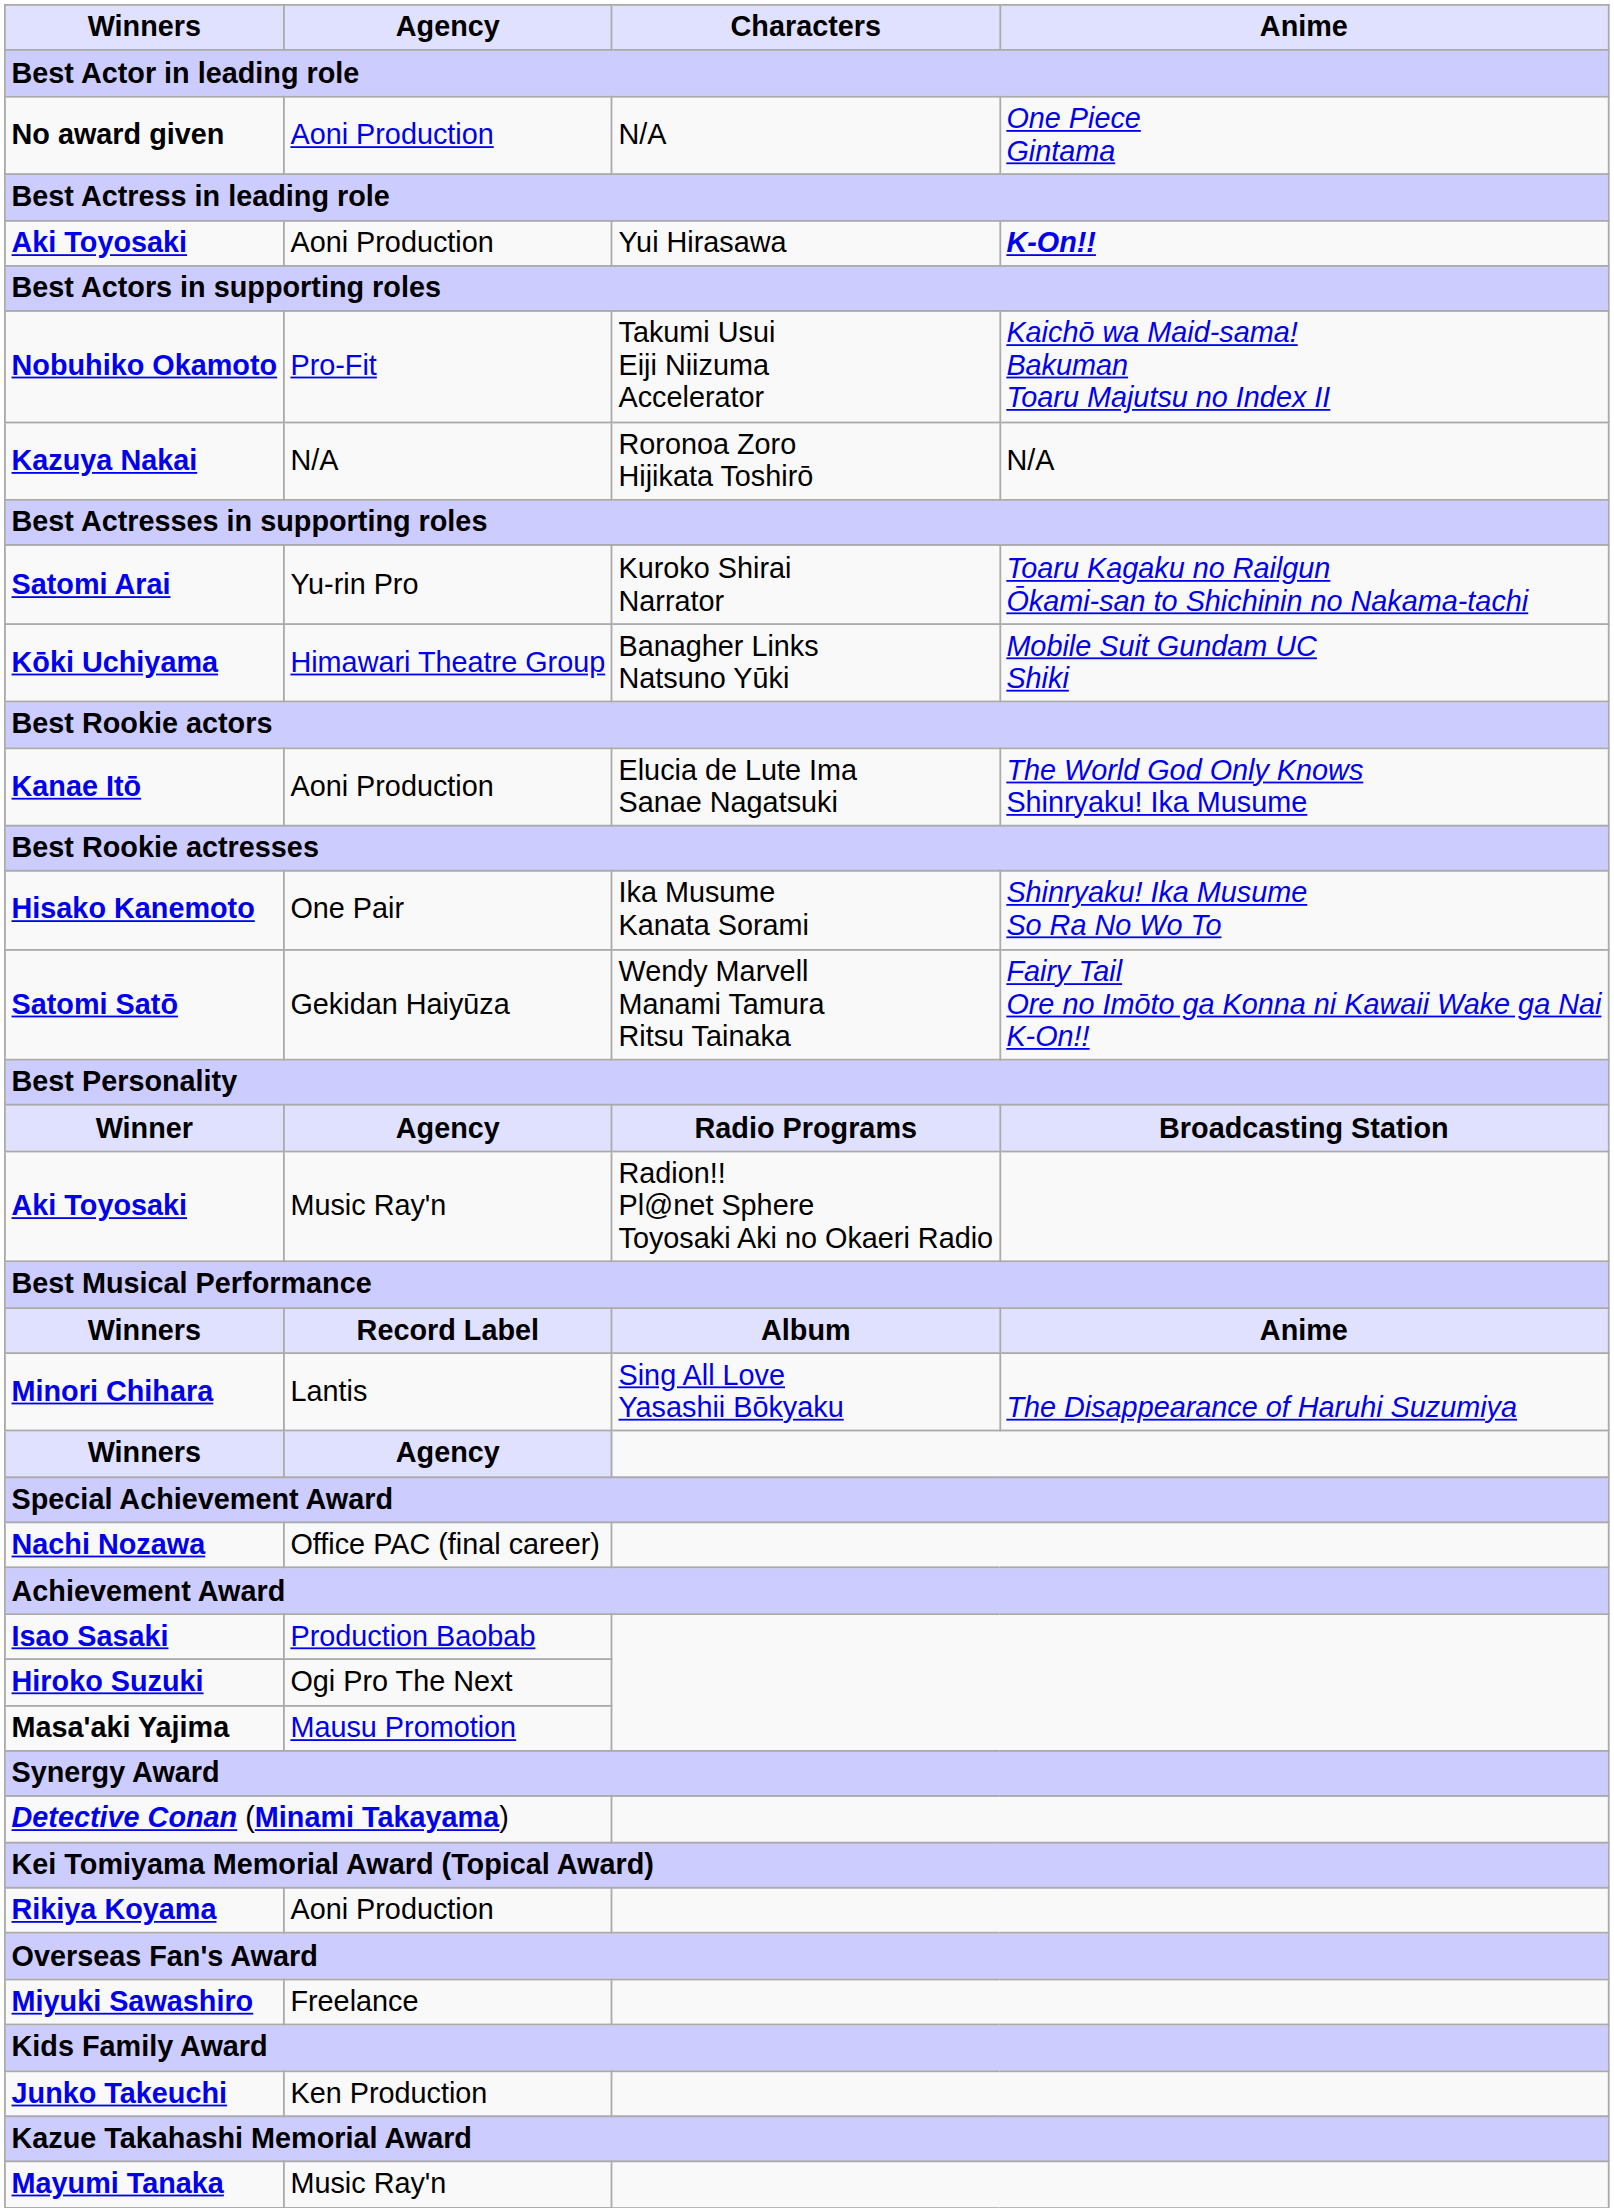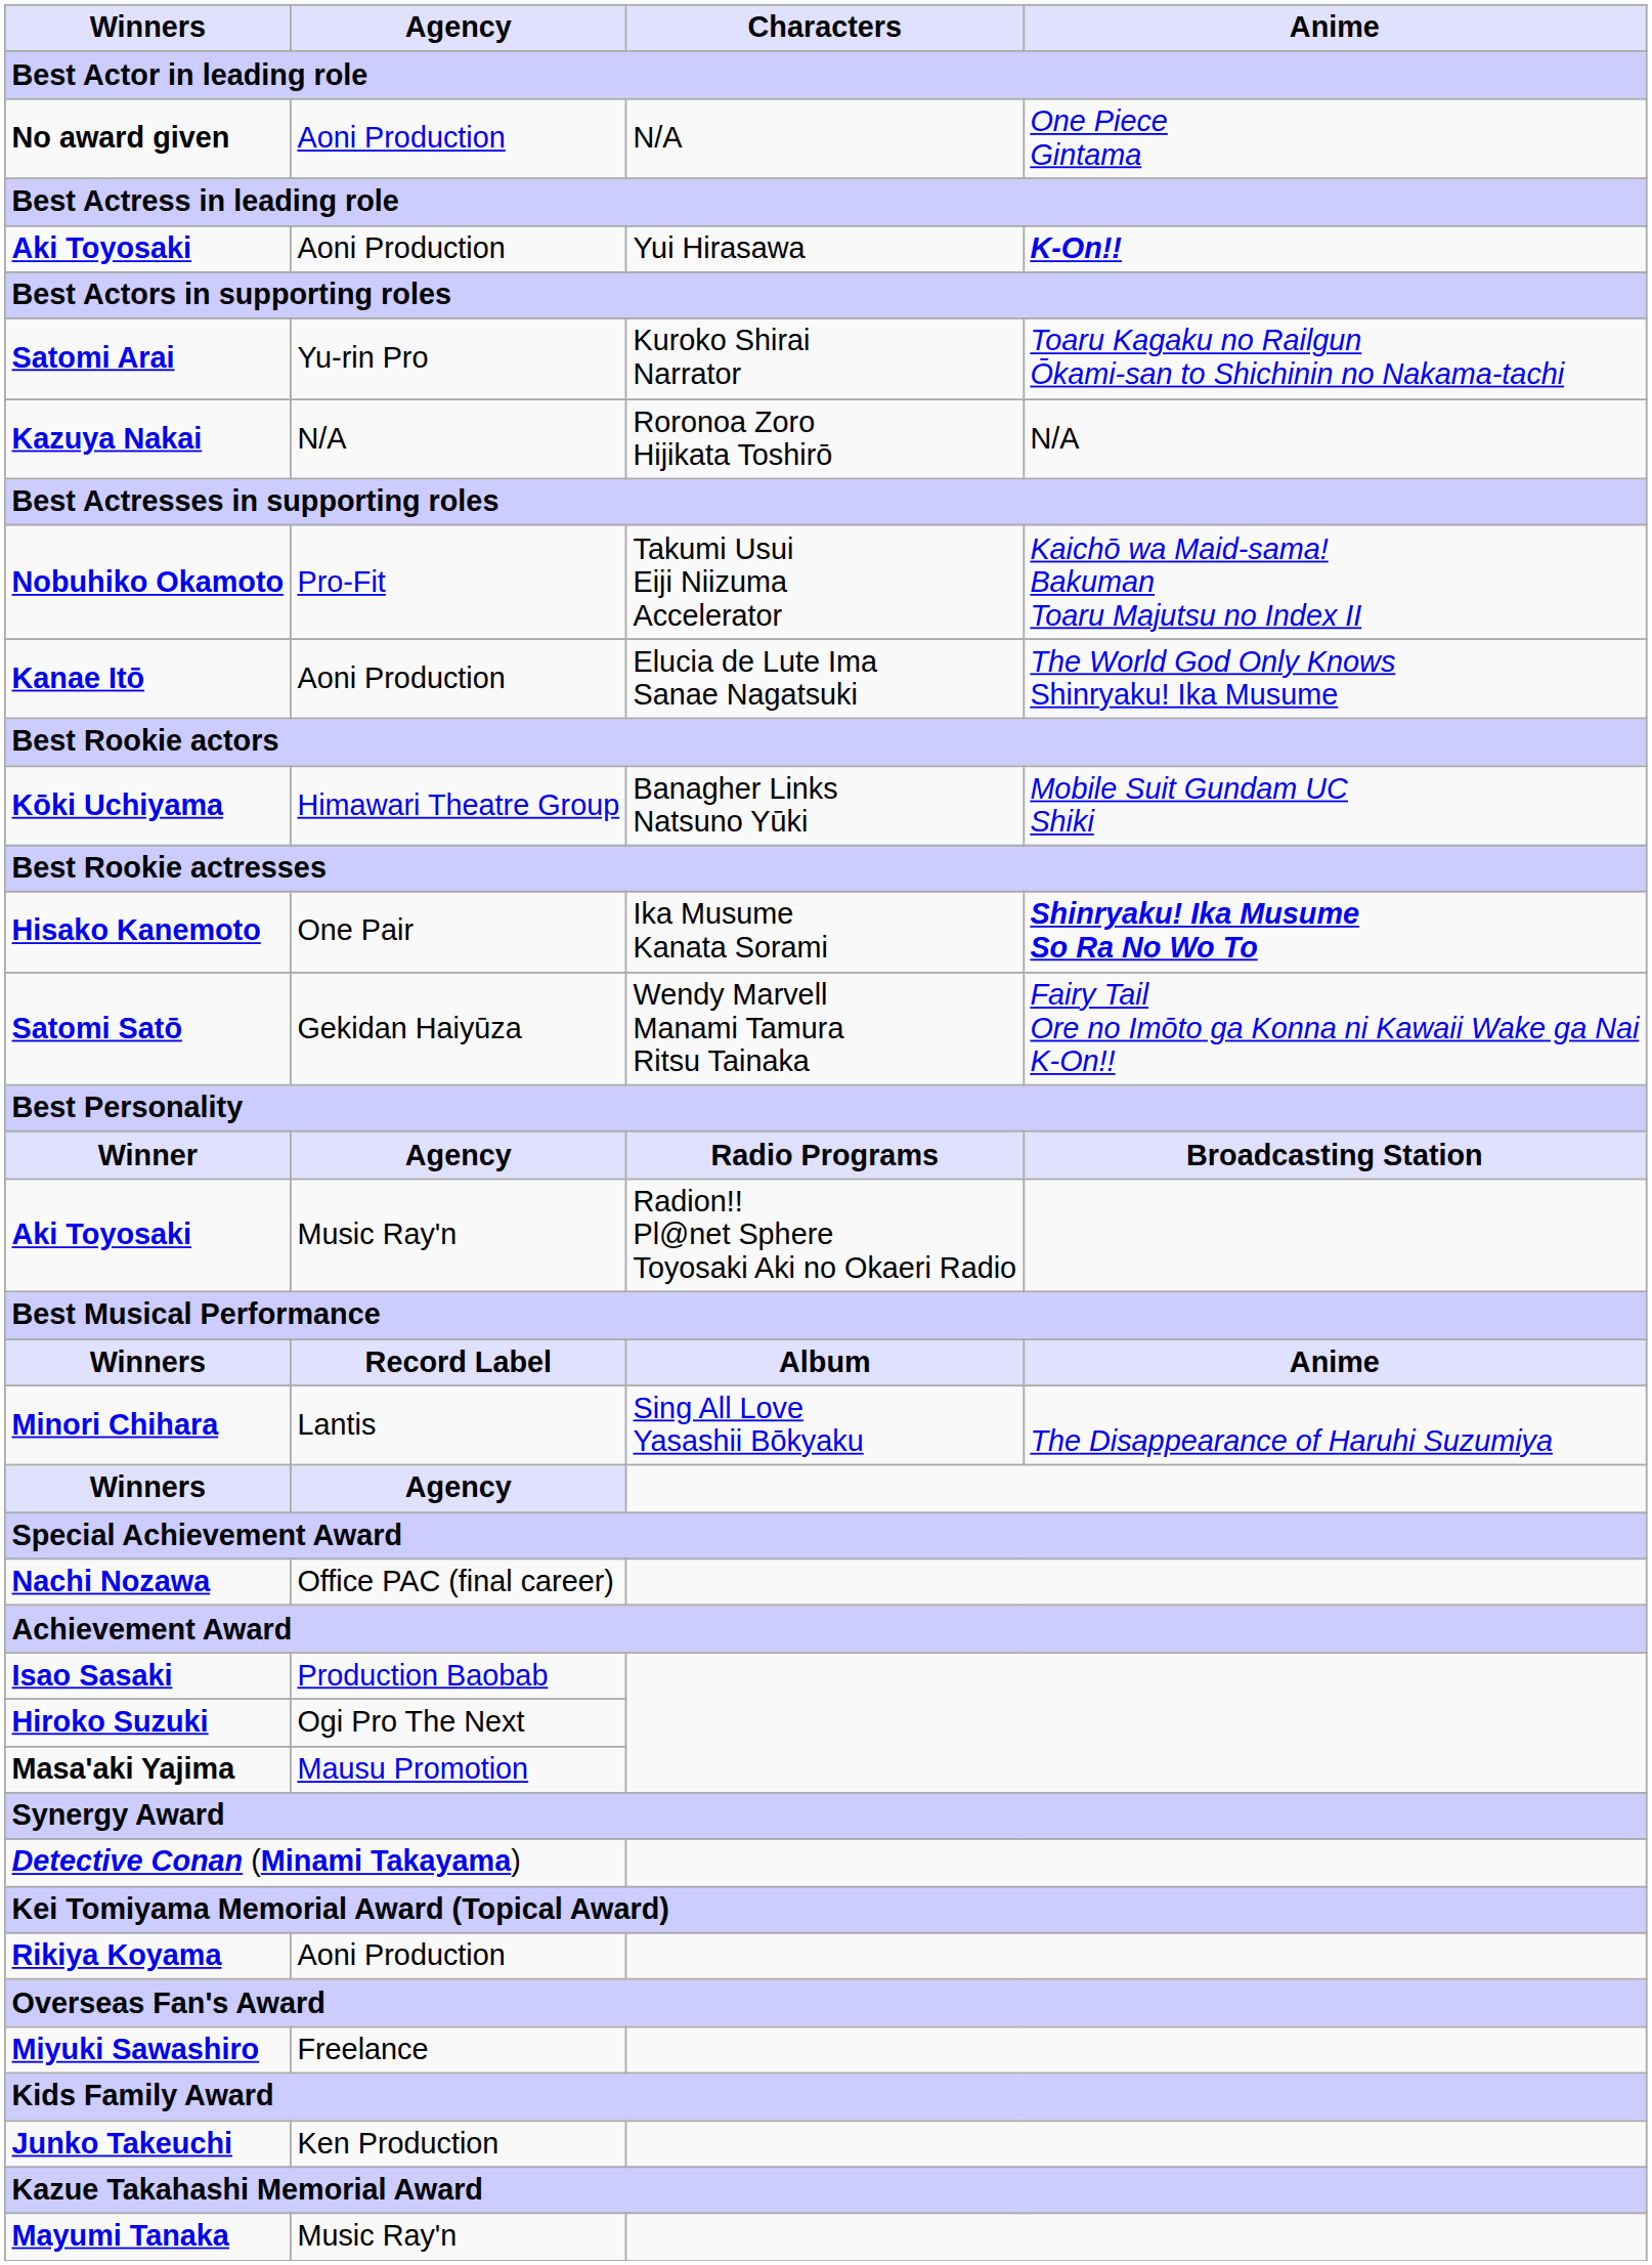rows swapped: Nobuhiko Okamoto <-> Satomi Arai
rows swapped: Kanae Itō <-> Kōki Uchiyama
Hisako Kanemoto | Anime: normal -> bold
